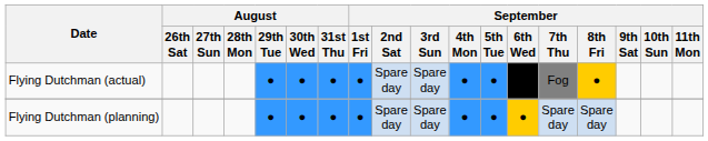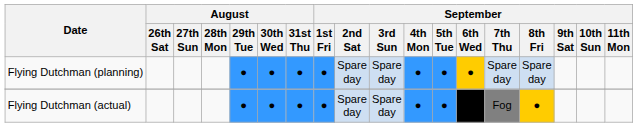rows swapped: Flying Dutchman (planning) <-> Flying Dutchman (actual)
